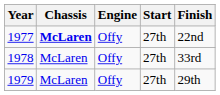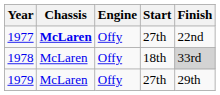1978 | Start: 27th -> 18th
1978 | Finish: no background -> lightgrey background
